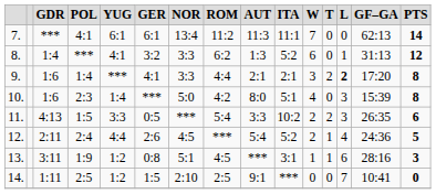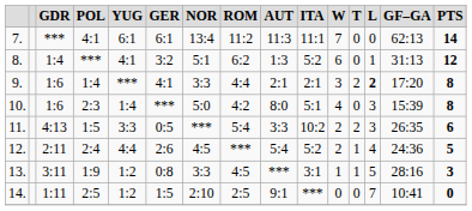8. | NOR: 3:3 -> 5:1
13. | NOR: 5:1 -> 3:3
13. | L: 6 -> 5
